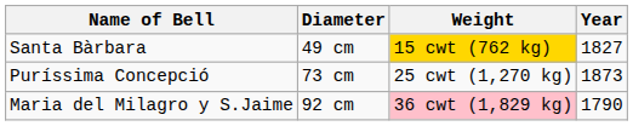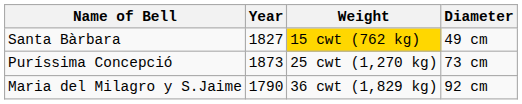columns swapped: Diameter <-> Year
Maria del Milagro y S.Jaime | Weight: pink background -> no background
